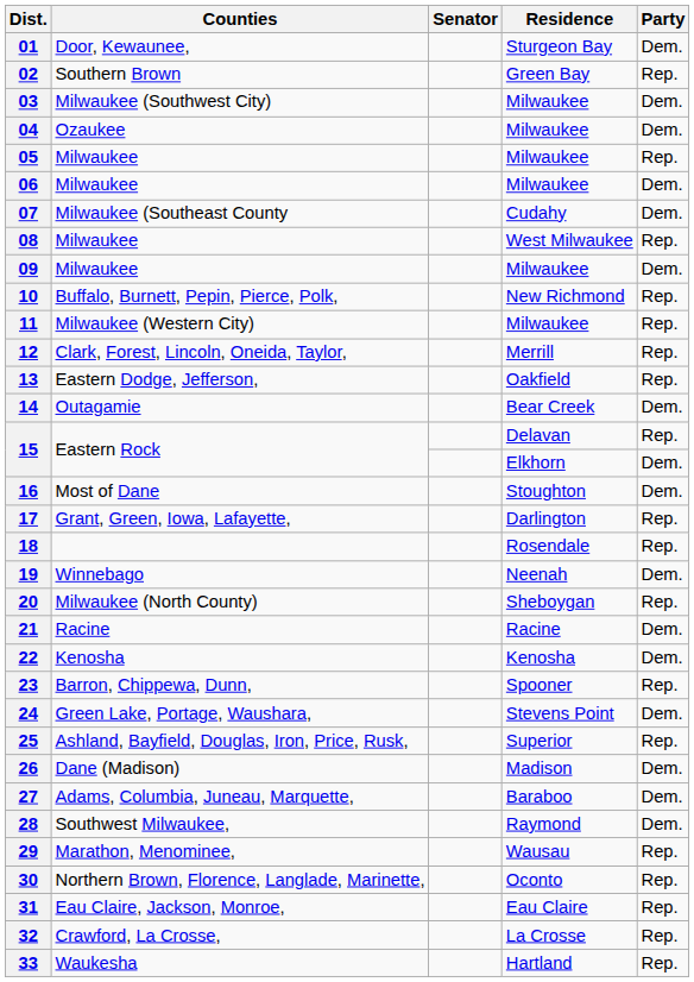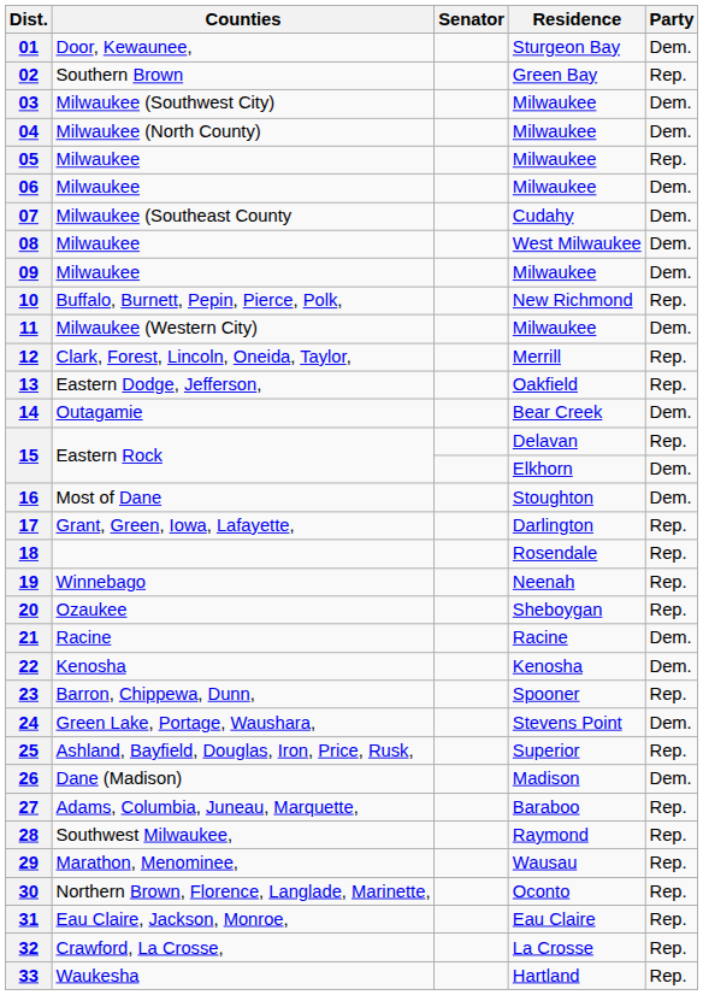04 | Counties: Ozaukee -> Milwaukee (North County)
08 | Party: Rep. -> Dem.
11 | Party: Rep. -> Dem.
19 | Party: Dem. -> Rep.
20 | Counties: Milwaukee (North County) -> Ozaukee
27 | Party: Dem. -> Rep.
28 | Party: Dem. -> Rep.
